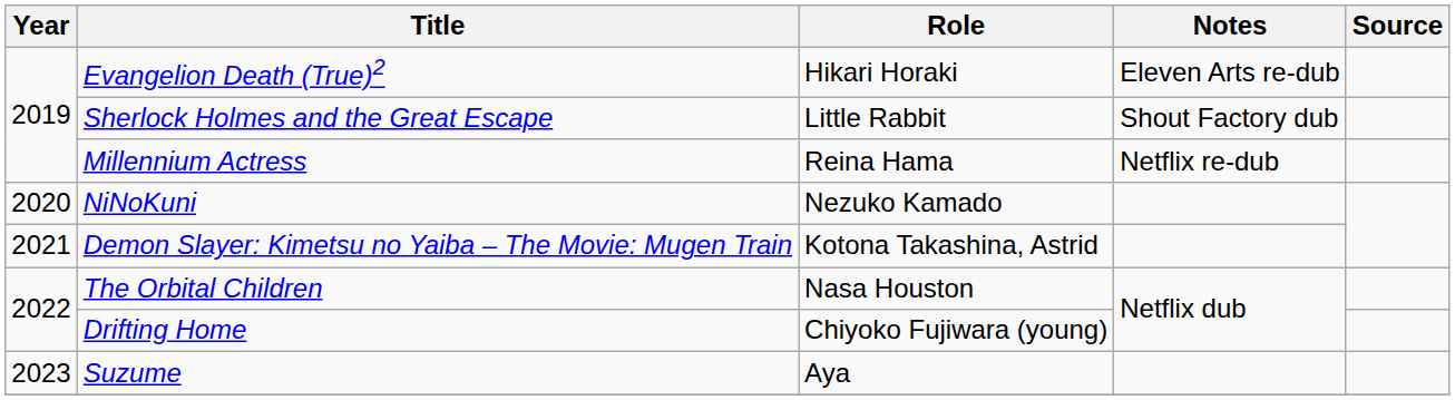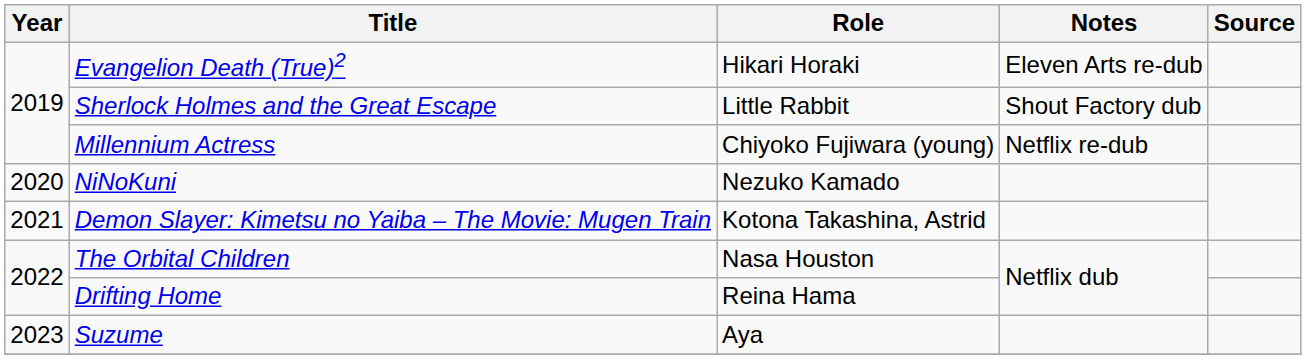Millennium Actress | Role: Reina Hama -> Chiyoko Fujiwara (young)
Drifting Home | Role: Chiyoko Fujiwara (young) -> Reina Hama
